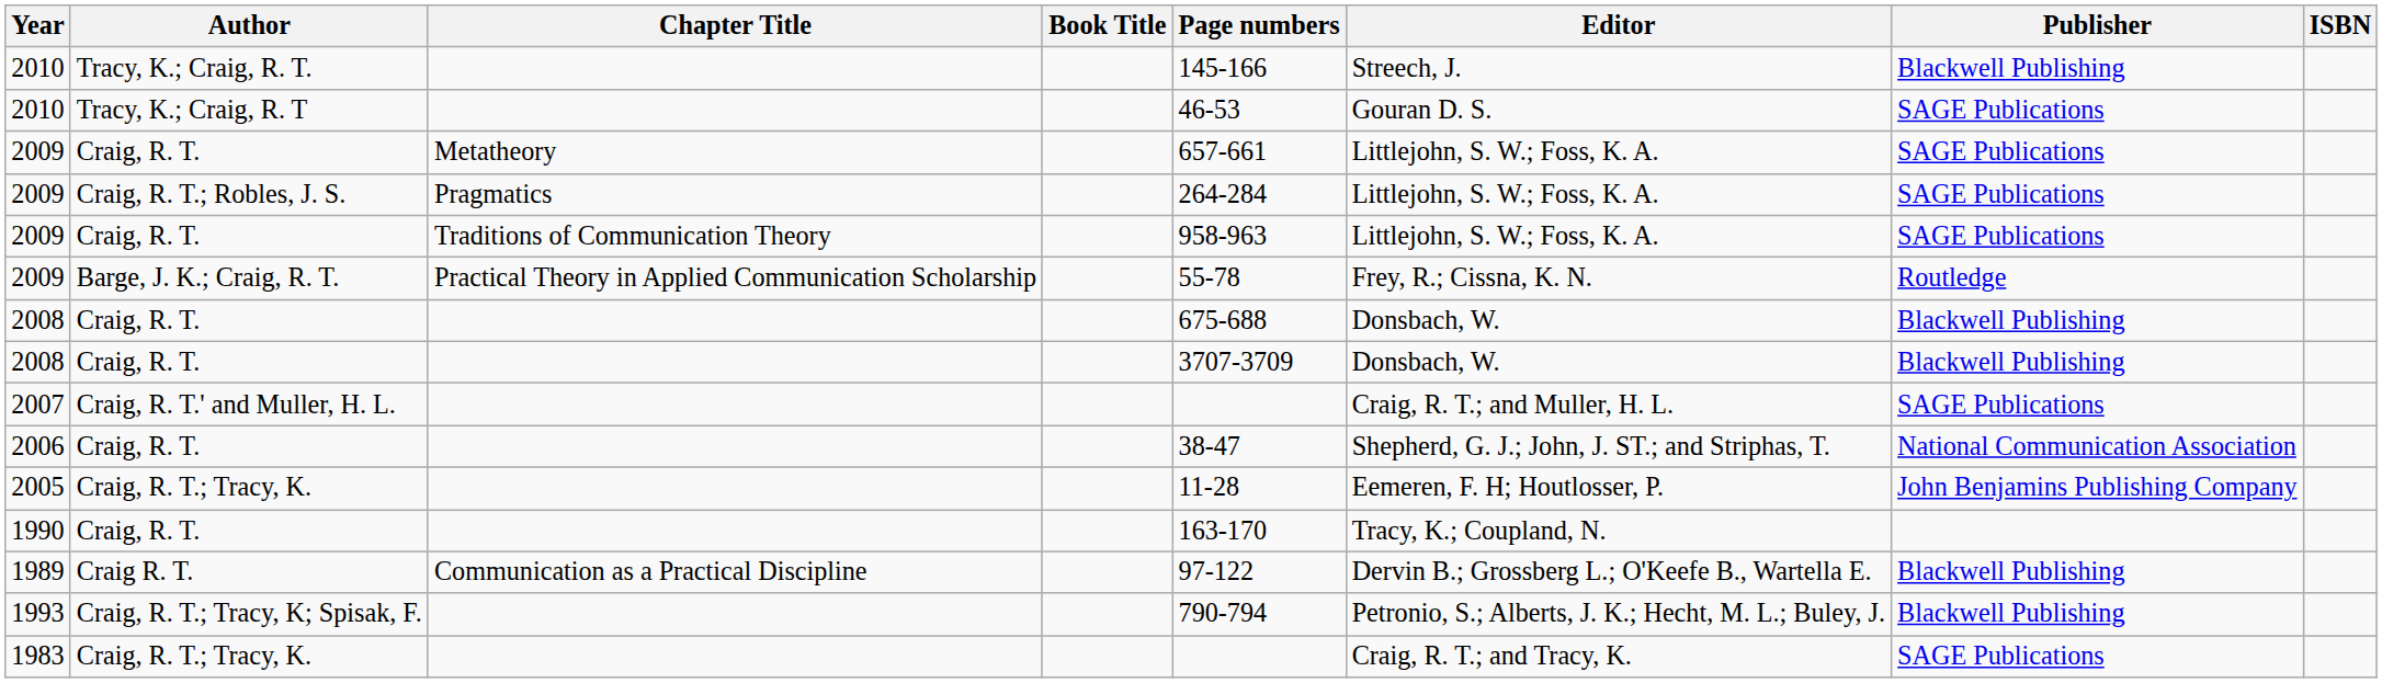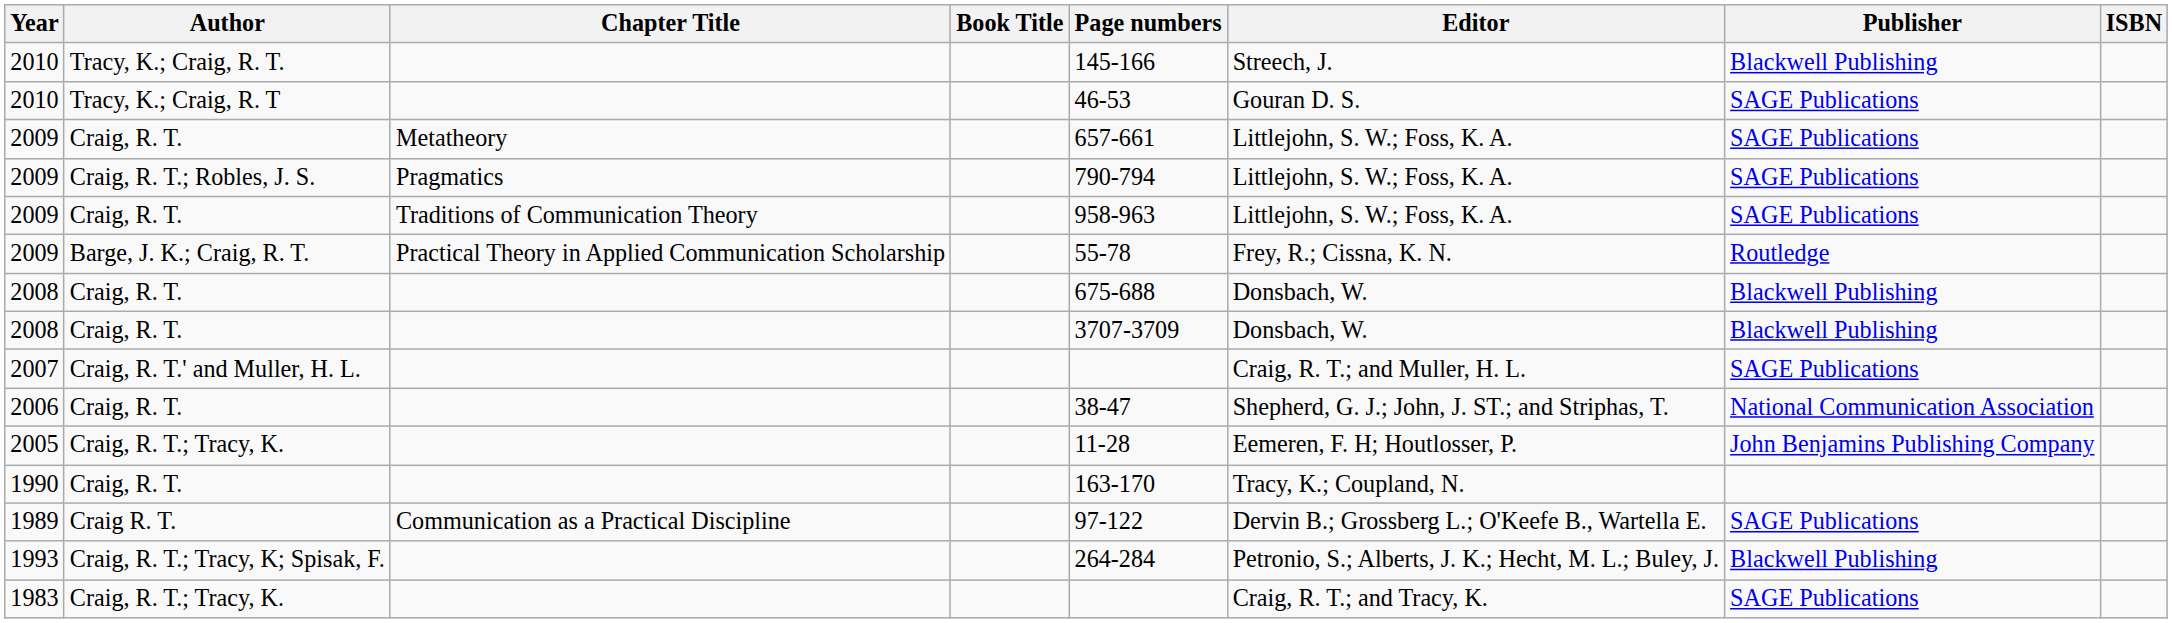2009 / Craig, R. T.; Robles, J. S. | Page numbers: 264-284 -> 790-794
1989 | Publisher: Blackwell Publishing -> SAGE Publications
1993 | Page numbers: 790-794 -> 264-284
